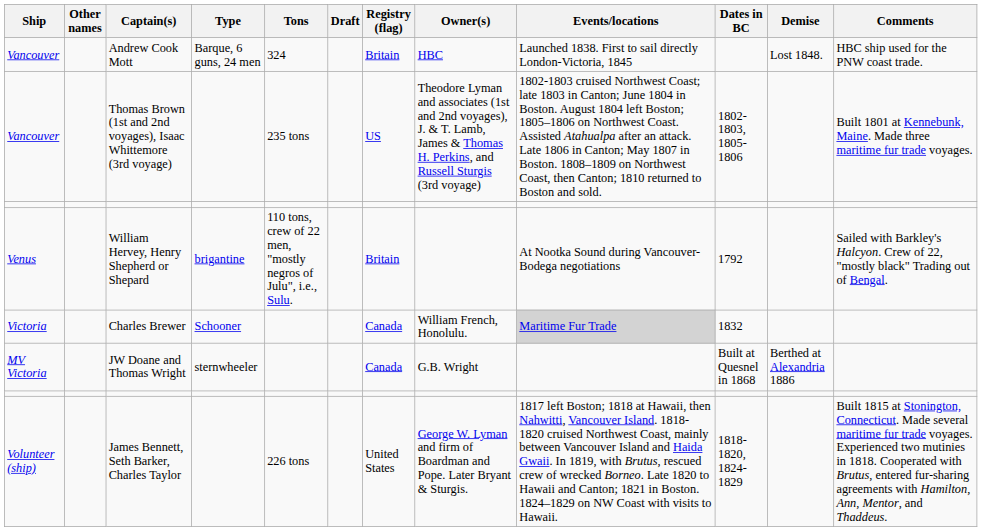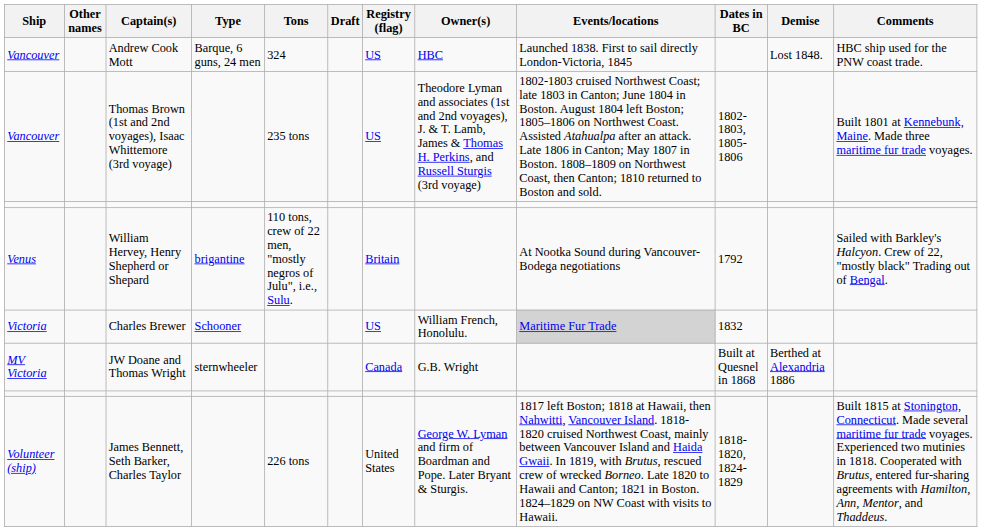Andrew Cook Mott | Registry (flag): Britain -> US
Charles Brewer | Registry (flag): Canada -> US
